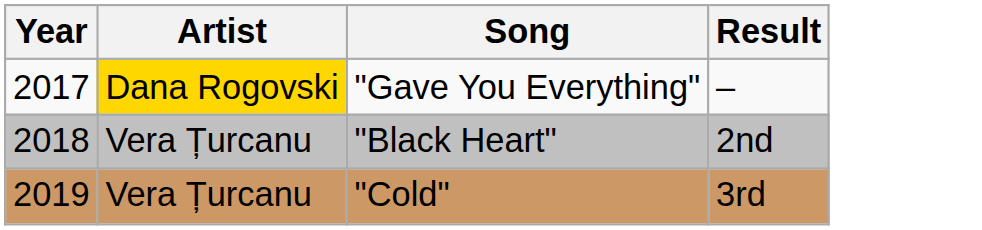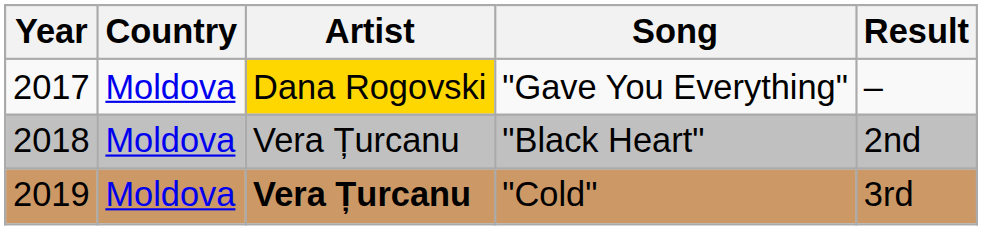+ column: Country | Moldova | Moldova | Moldova
"Cold" | Artist: normal -> bold
